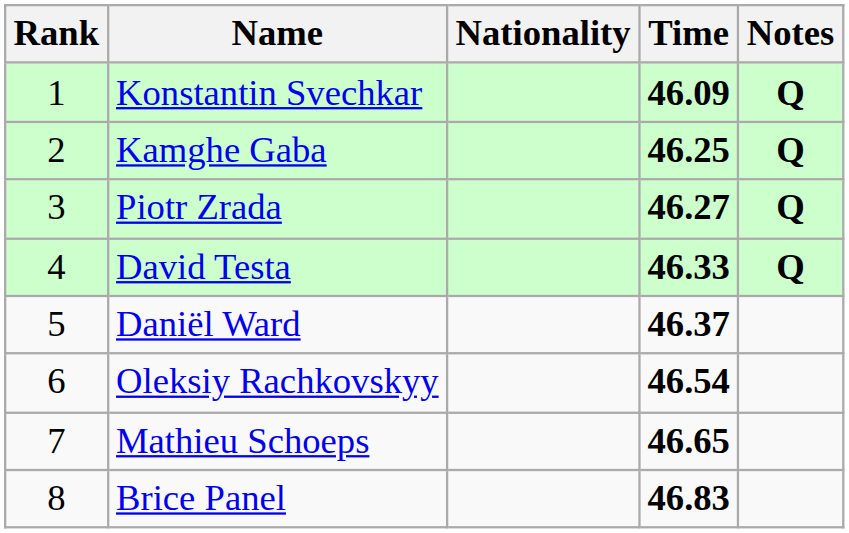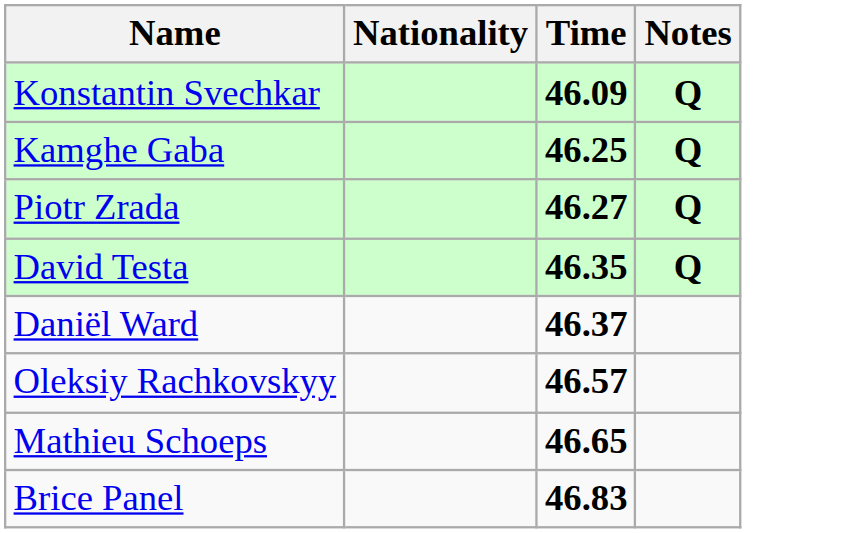- column: Rank | 1 | 2 | 3 | 4 | 5 | 6 | 7 | 8
David Testa | Time: 46.33 -> 46.35
Oleksiy Rachkovskyy | Time: 46.54 -> 46.57
